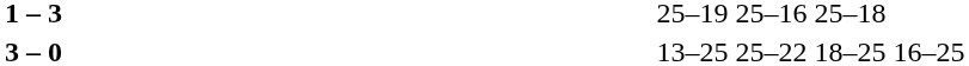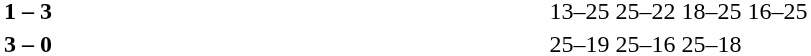1 – 3 | column 4: 25–19 25–16 25–18 -> 13–25 25–22 18–25 16–25
3 – 0 | column 4: 13–25 25–22 18–25 16–25 -> 25–19 25–16 25–18
